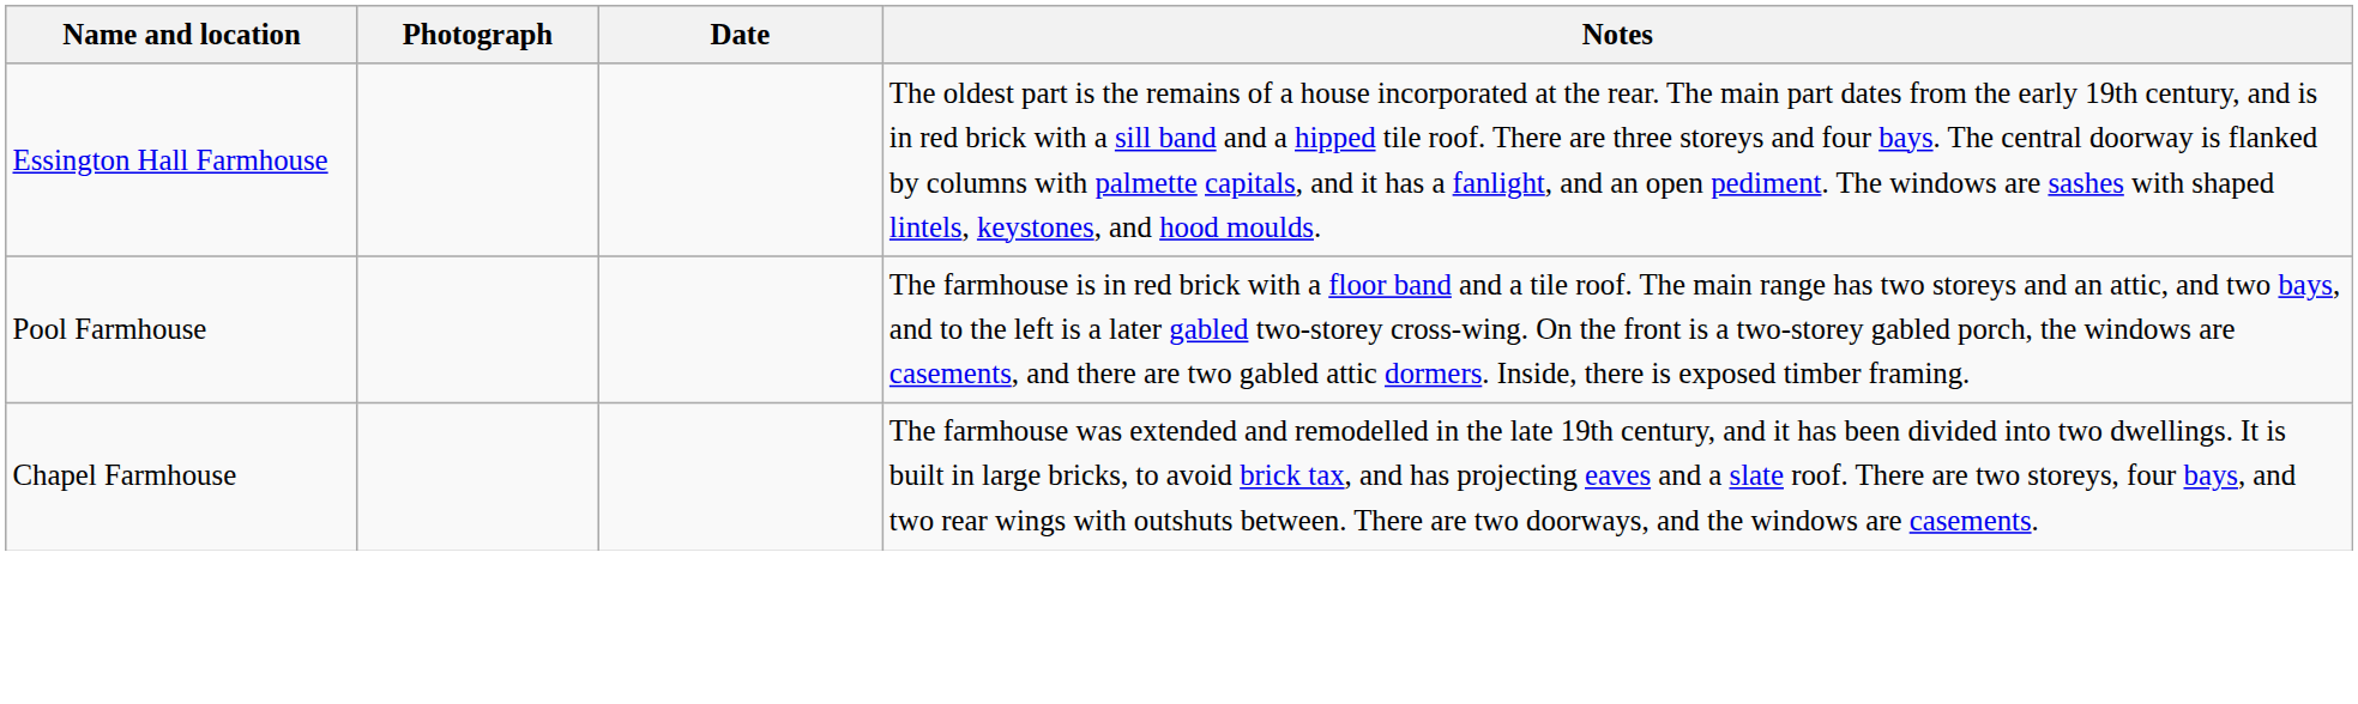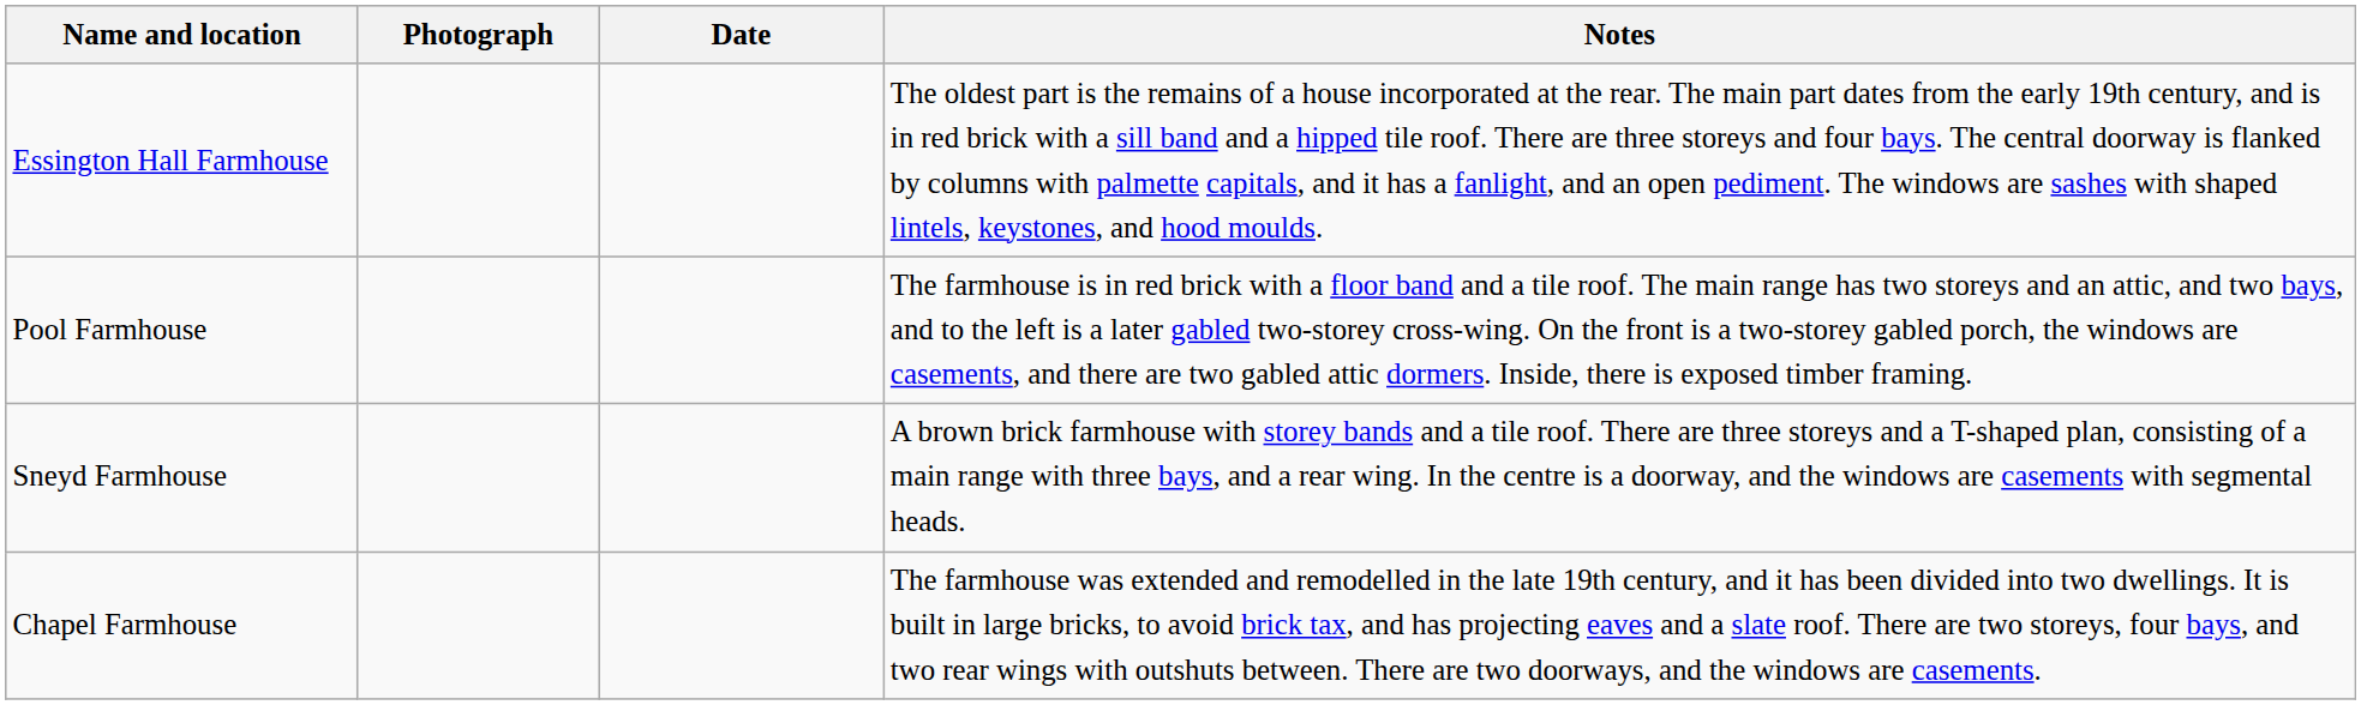+ row: Sneyd Farmhouse | A brown brick farmhouse with storey bands and a tile roof. There are three storeys and a T-shaped plan, consisting of a main range with three bays, and a rear wing. In the centre is a doorway, and the windows are casements with segmental heads.
